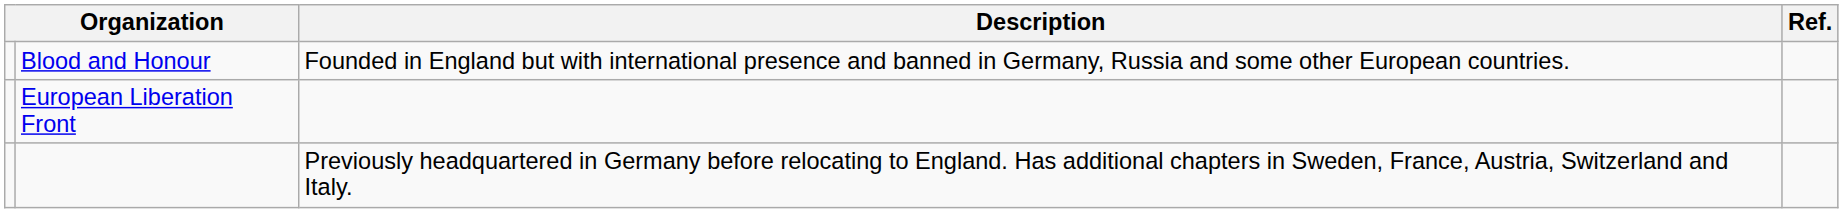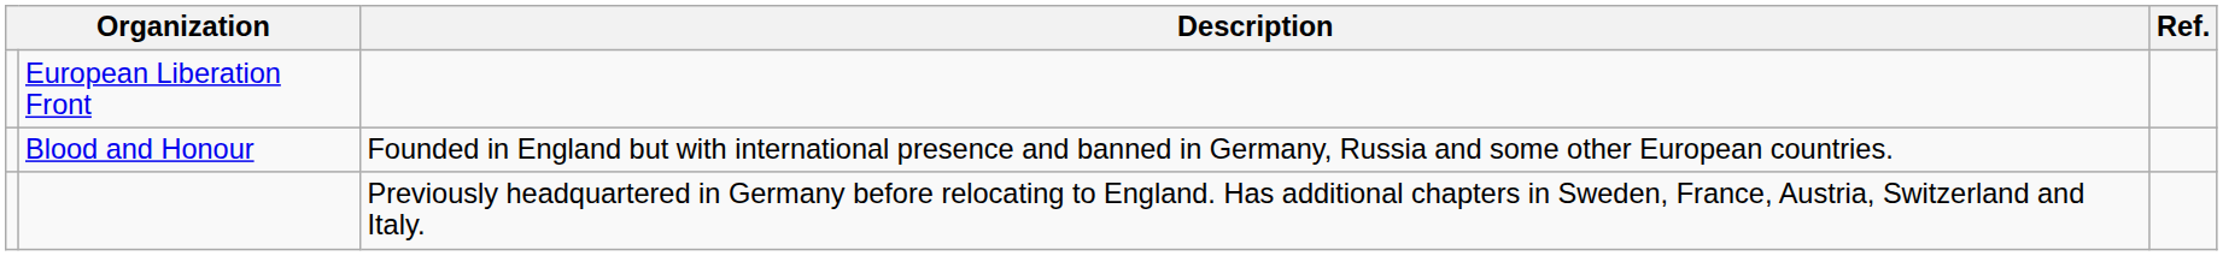rows swapped: Blood and Honour <-> European Liberation Front
